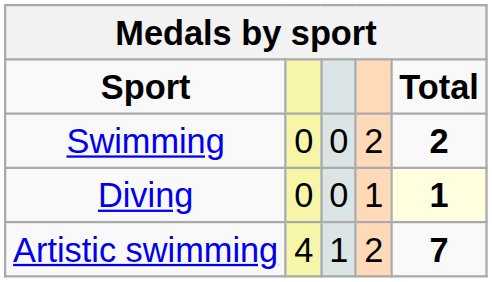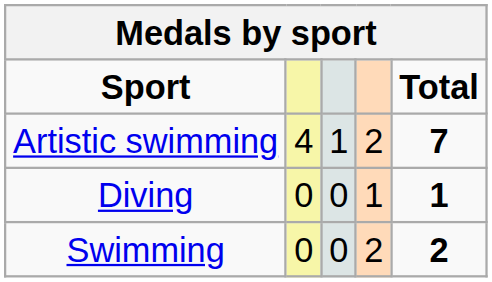rows swapped: Artistic swimming <-> Swimming
Diving | Total: lightyellow background -> no background
